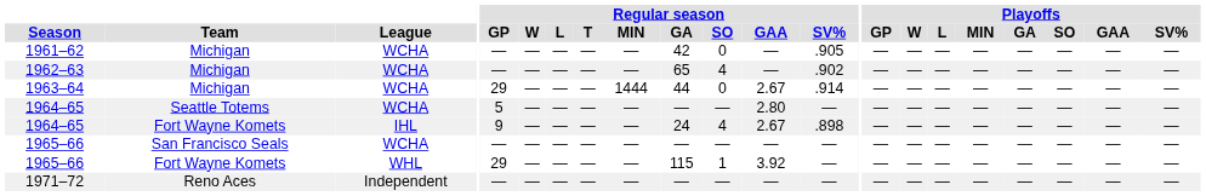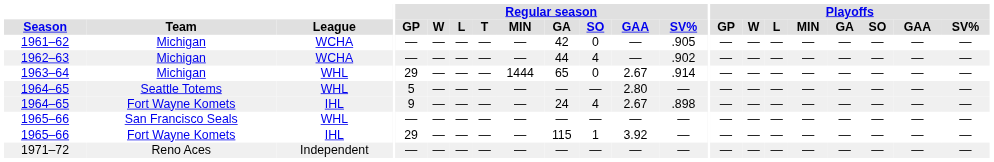1962–63 | Regular season / GA: 65 -> 44
1963–64 | League: WCHA -> WHL
1963–64 | Regular season / GA: 44 -> 65
1964–65 / Seattle Totems | League: WCHA -> WHL
1965–66 / San Francisco Seals | League: WCHA -> WHL
1965–66 / Fort Wayne Komets | League: WHL -> IHL
